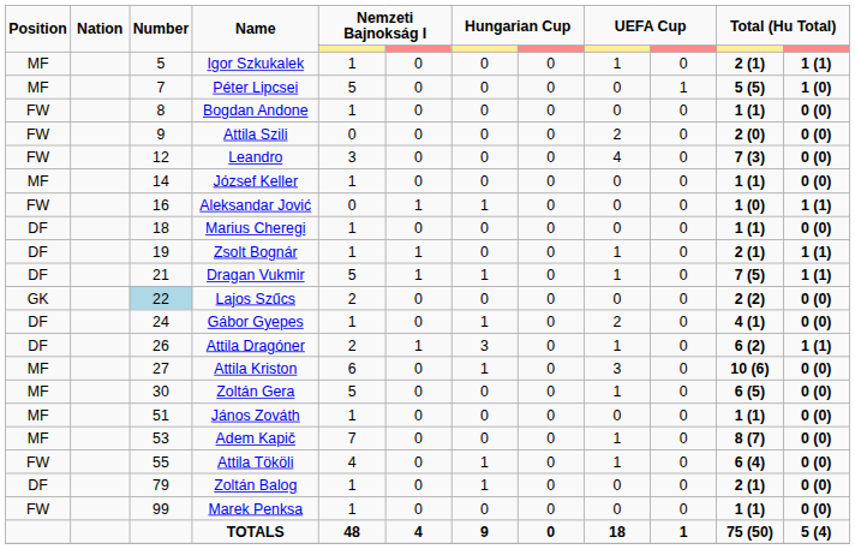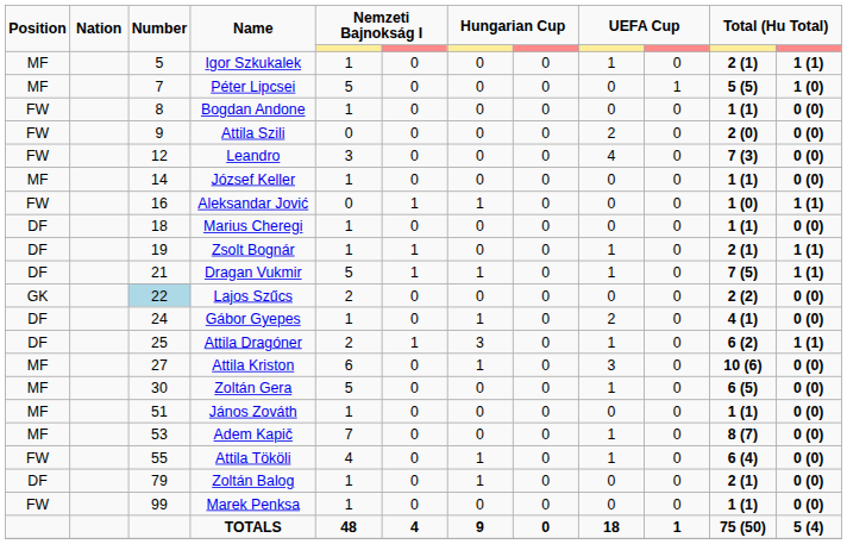Attila Dragóner | Number: 26 -> 25
